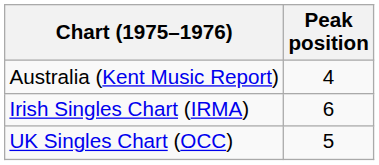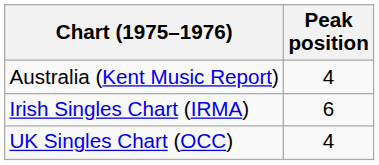UK Singles Chart (OCC) | Peak position: 5 -> 4
